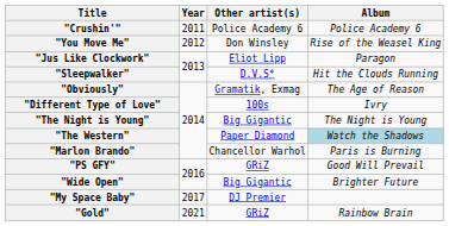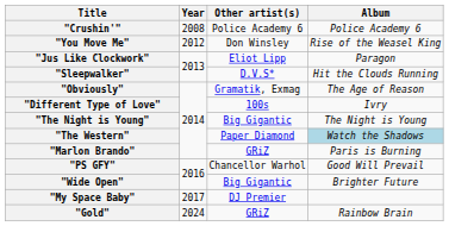"Crushin'" | Year: 2011 -> 2008
"Marlon Brando" | Other artist(s): Chancellor Warhol -> GRiZ
"PS GFY" | Other artist(s): GRiZ -> Chancellor Warhol
"Gold" | Year: 2021 -> 2024
